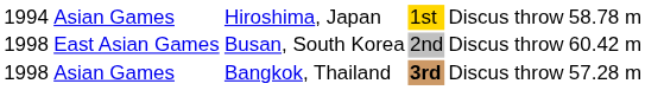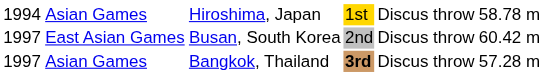East Asian Games | column 1: 1998 -> 1997
Asian Games / Bangkok, Thailand | column 1: 1998 -> 1997
